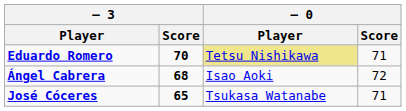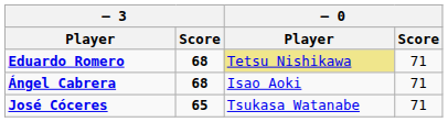Eduardo Romero | – 3 / Score: 70 -> 68
Ángel Cabrera | – 0 / Score: 72 -> 71
